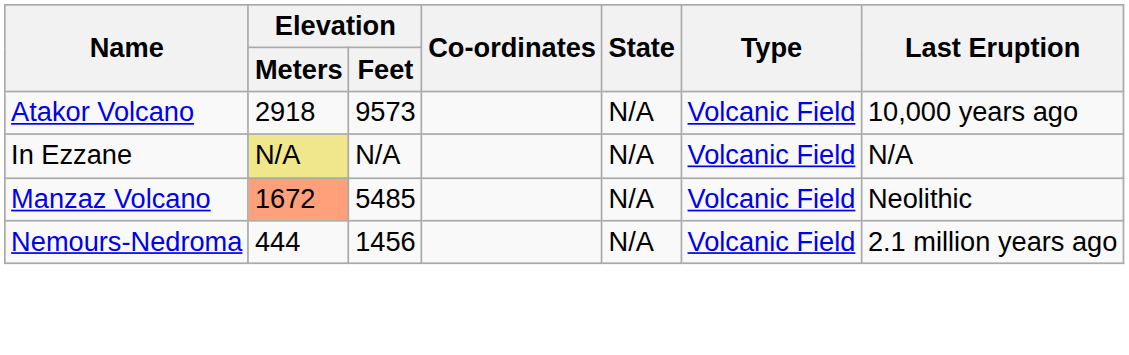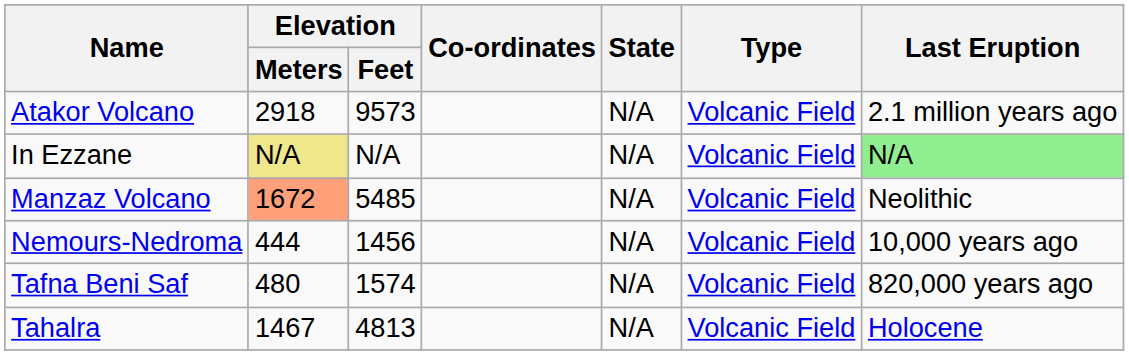Atakor Volcano | Last Eruption: 10,000 years ago -> 2.1 million years ago
In Ezzane | Last Eruption: no background -> lightgreen background
Nemours-Nedroma | Last Eruption: 2.1 million years ago -> 10,000 years ago
+ row: Tafna Beni Saf | 480 | 1574 | N/A | Volcanic Field | 820,000 years ago
+ row: Tahalra | 1467 | 4813 | N/A | Volcanic Field | Holocene
